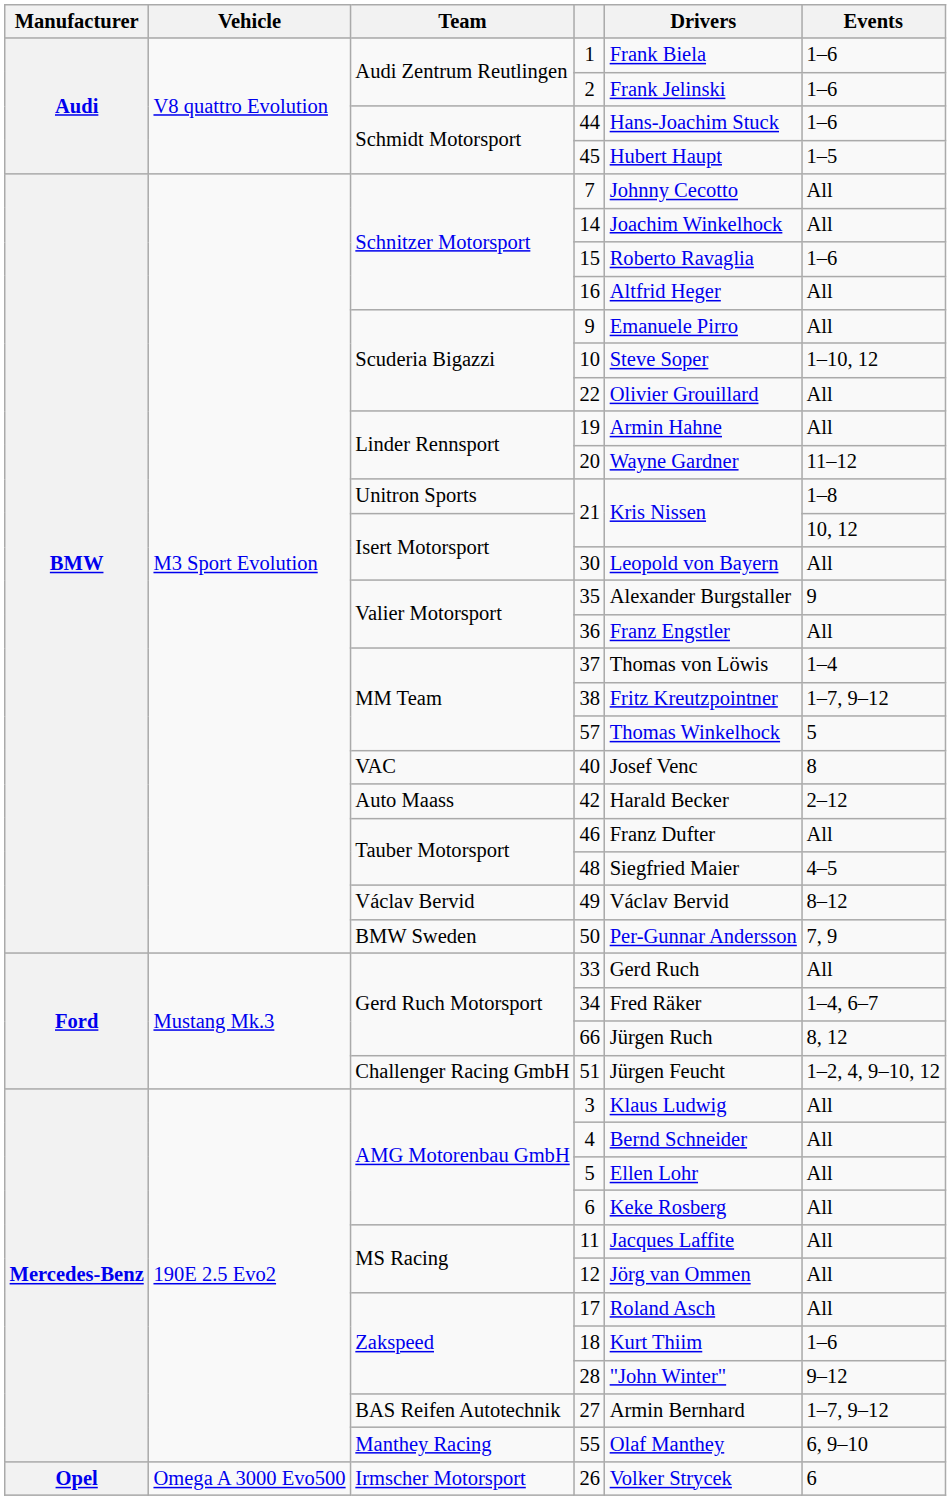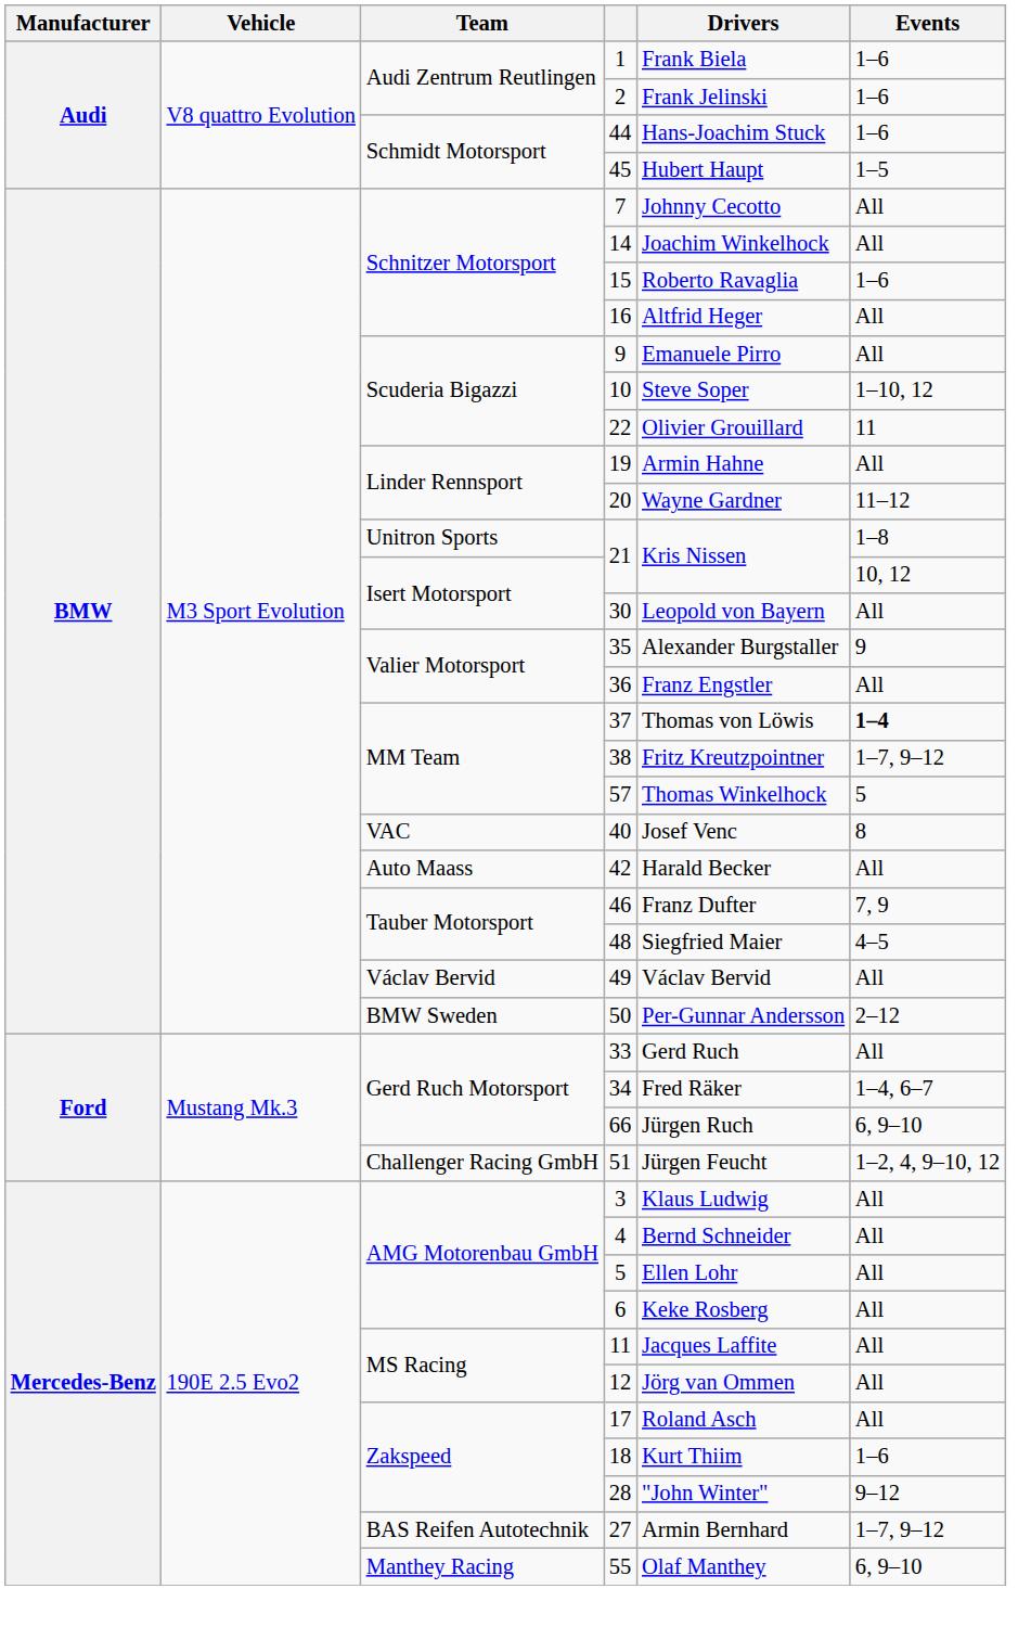22 | Events: All -> 11
37 | Events: normal -> bold
42 | Events: 2–12 -> All
46 | Events: All -> 7, 9
49 | Events: 8–12 -> All
50 | Events: 7, 9 -> 2–12
66 | Events: 8, 12 -> 6, 9–10
- row: Opel | Omega A 3000 Evo500 | Irmscher Motorsport | 26 | Volker Strycek | 6
